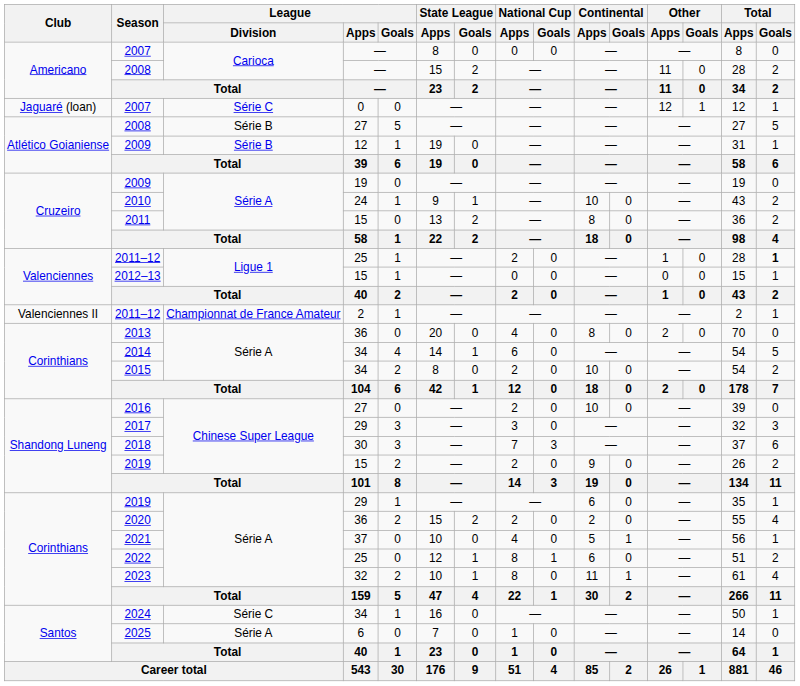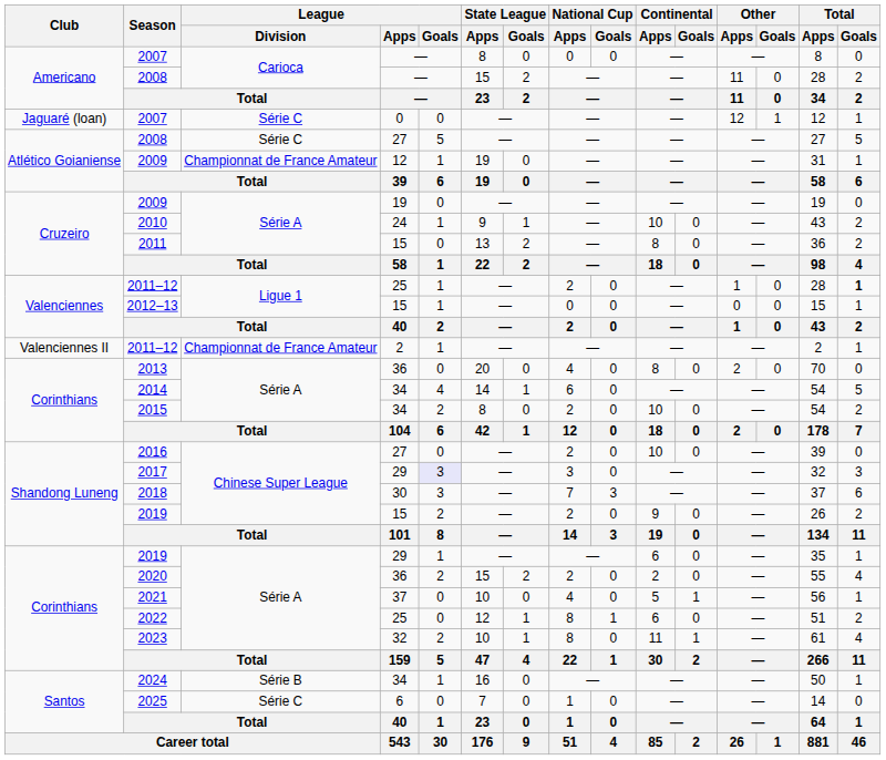2008 / 27 | League / Division: Série B -> Série C
2009 / 12 | League / Division: Série B -> Championnat de France Amateur
2017 | League / Goals: no background -> lavender background
2024 | League / Division: Série C -> Série B
2025 | League / Division: Série A -> Série C
